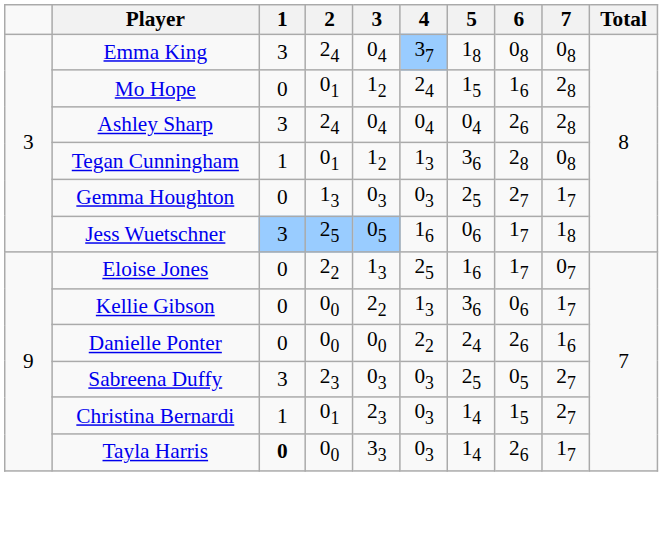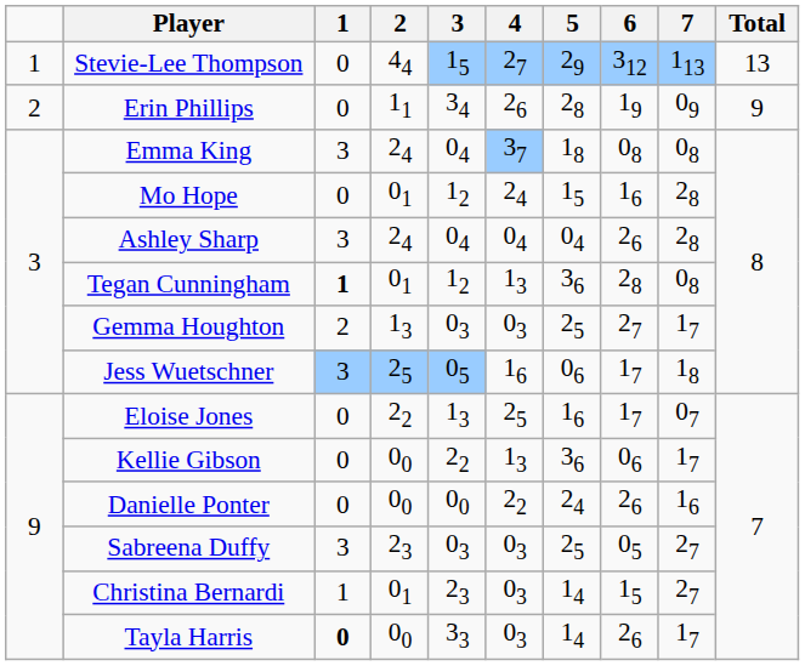+ row: 1 | Stevie-Lee Thompson | 0 | 44 | 15 | 27 | 29 | 312 | 113 | 13
+ row: 2 | Erin Phillips | 0 | 11 | 34 | 26 | 28 | 19 | 09 | 9
Tegan Cunningham | 1: normal -> bold
Gemma Houghton | 1: 0 -> 2
